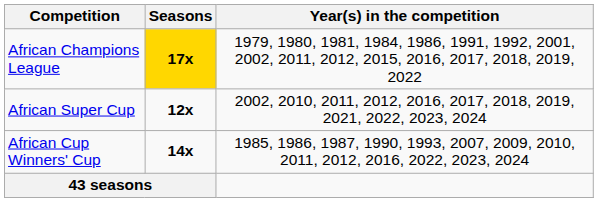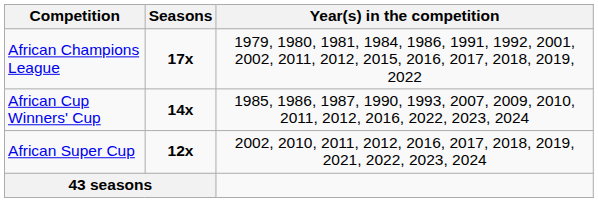African Champions League | Seasons: gold background -> no background
rows swapped: African Cup Winners' Cup <-> African Super Cup
